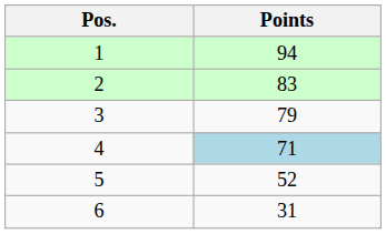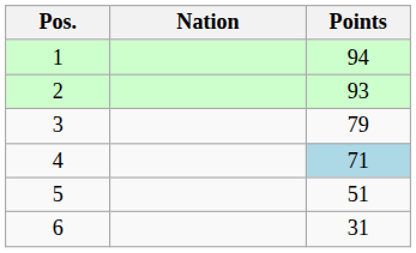+ column: Nation
2 | Points: 83 -> 93
5 | Points: 52 -> 51
